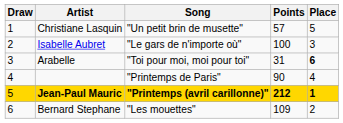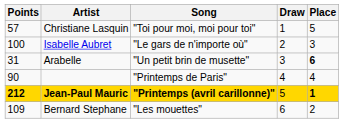columns swapped: Draw <-> Points
Christiane Lasquin | Song: "Un petit brin de musette" -> "Toi pour moi, moi pour toi"
Arabelle | Song: "Toi pour moi, moi pour toi" -> "Un petit brin de musette"
